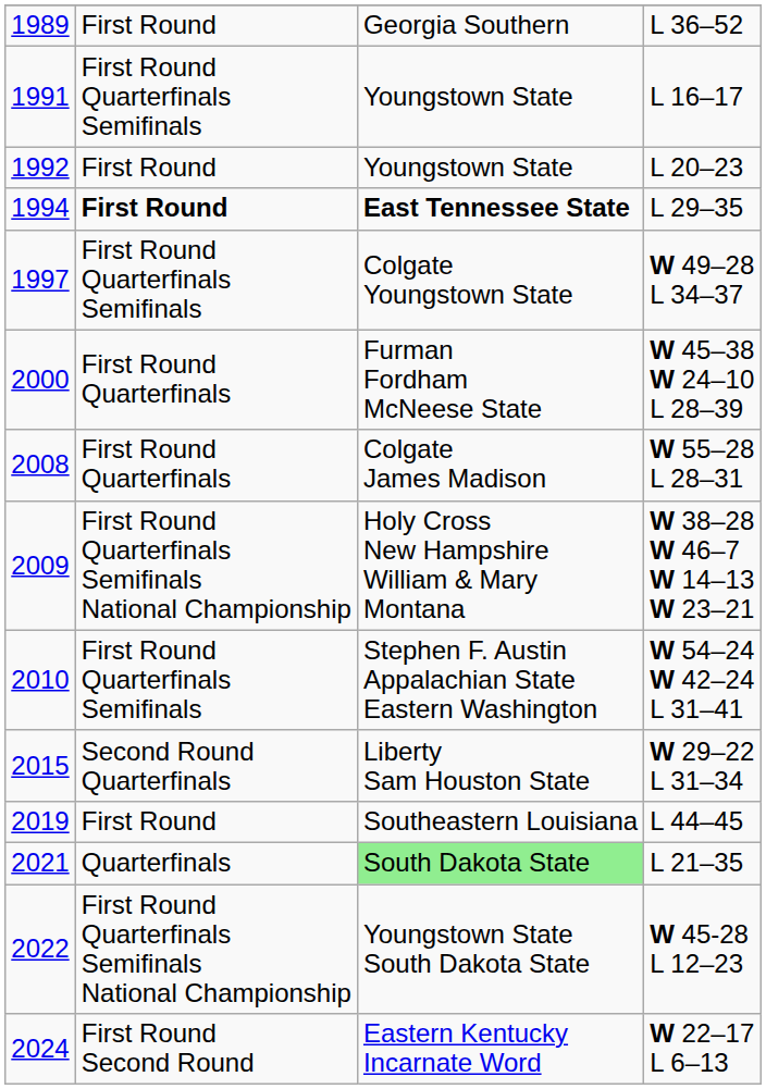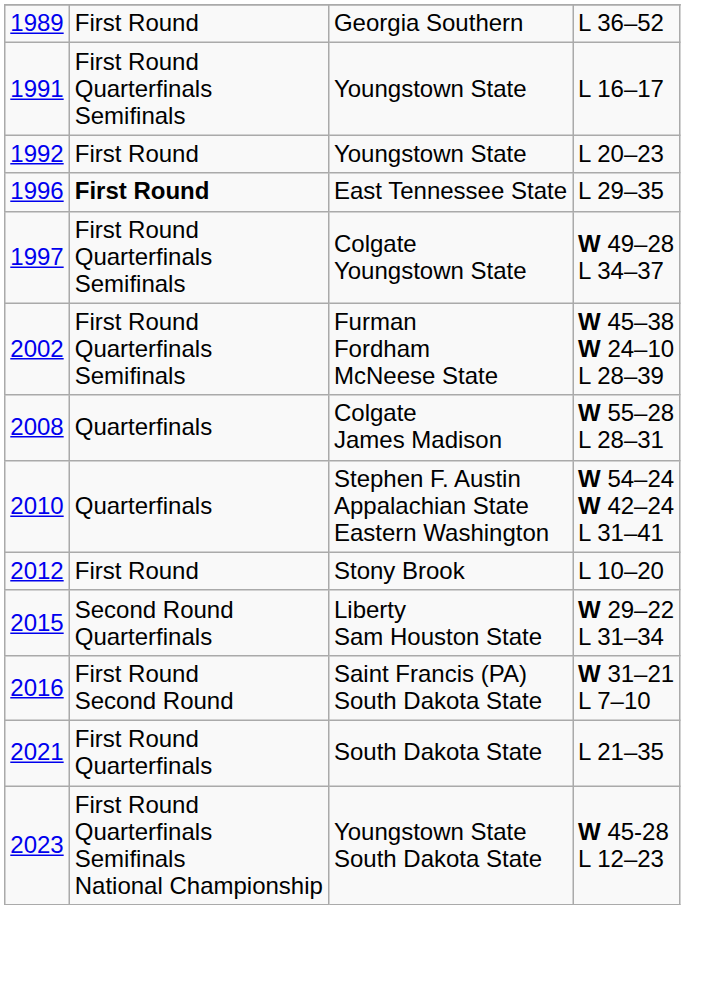L 29–35 | column 1: 1994 -> 1996
L 29–35 | column 3: bold -> normal
W 45–38 W 24–10 L 28–39 | column 1: 2000 -> 2002
W 45–38 W 24–10 L 28–39 | column 2: First Round Quarterfinals -> First Round Quarterfinals Semifinals
W 55–28 L 28–31 | column 2: First Round Quarterfinals -> Quarterfinals
- row: 2009 | First Round Quarterfinals Semifinals National Championship | Holy Cross New Hampshire William & Mary Montana | W 38–28 W 46–7 W 14–13 W 23–21
W 54–24 W 42–24 L 31–41 | column 2: First Round Quarterfinals Semifinals -> Quarterfinals
+ row: 2012 | First Round | Stony Brook | L 10–20
+ row: 2016 | First Round Second Round | Saint Francis (PA) South Dakota State | W 31–21 L 7–10
- row: 2019 | First Round | Southeastern Louisiana | L 44–45
L 21–35 | column 2: Quarterfinals -> First Round Quarterfinals
L 21–35 | column 3: lightgreen background -> no background
W 45-28 L 12–23 | column 1: 2022 -> 2023
- row: 2024 | First Round Second Round | Eastern Kentucky Incarnate Word | W 22–17 L 6–13
